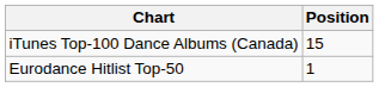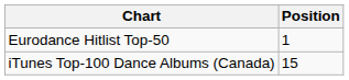rows swapped: Eurodance Hitlist Top-50 <-> iTunes Top-100 Dance Albums (Canada)
